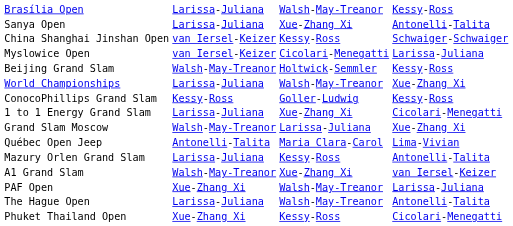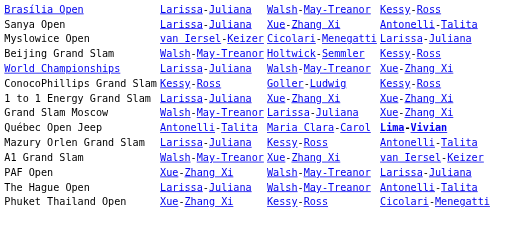- row: China Shanghai Jinshan Open | van Iersel-Keizer | Kessy-Ross | Schwaiger-Schwaiger
1 to 1 Energy Grand Slam | column 4: Cicolari-Menegatti -> Xue-Zhang Xi
Québec Open Jeep | column 4: normal -> bold
